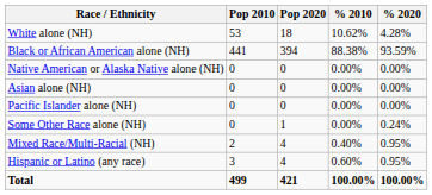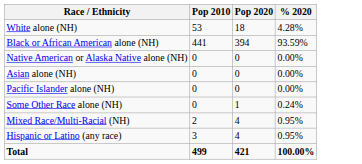- column: % 2010 | 10.62% | 88.38% | 0.00% | 0.00% | 0.00% | 0.00% | 0.40% | 0.60% | 100.00%
